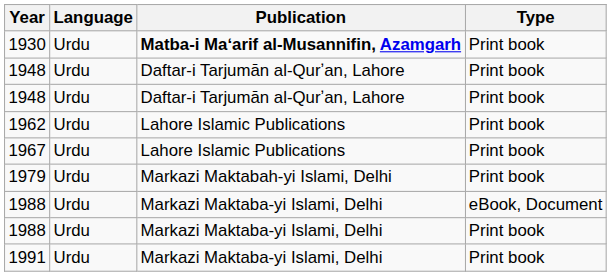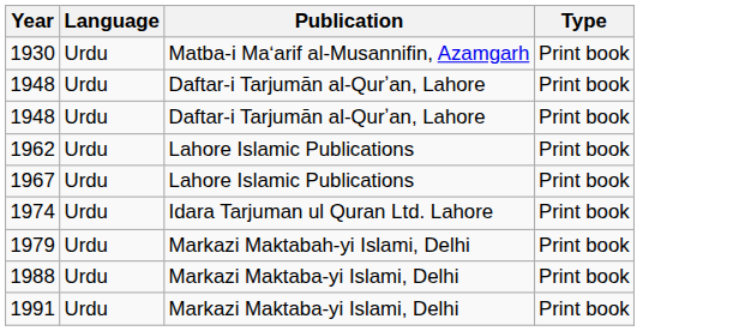1930 | Publication: bold -> normal
+ row: 1974 | Urdu | Idara Tarjuman ul Quran Ltd. Lahore | Print book
- row: 1988 | Urdu | Markazi Maktaba-yi Islami, Delhi | eBook, Document
